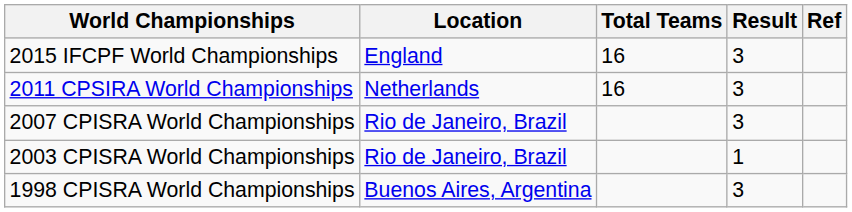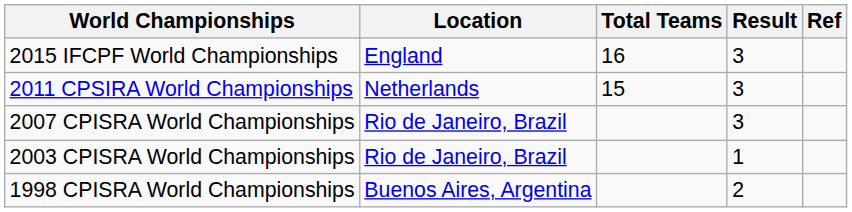2011 CPSIRA World Championships | Total Teams: 16 -> 15
1998 CPISRA World Championships | Result: 3 -> 2
